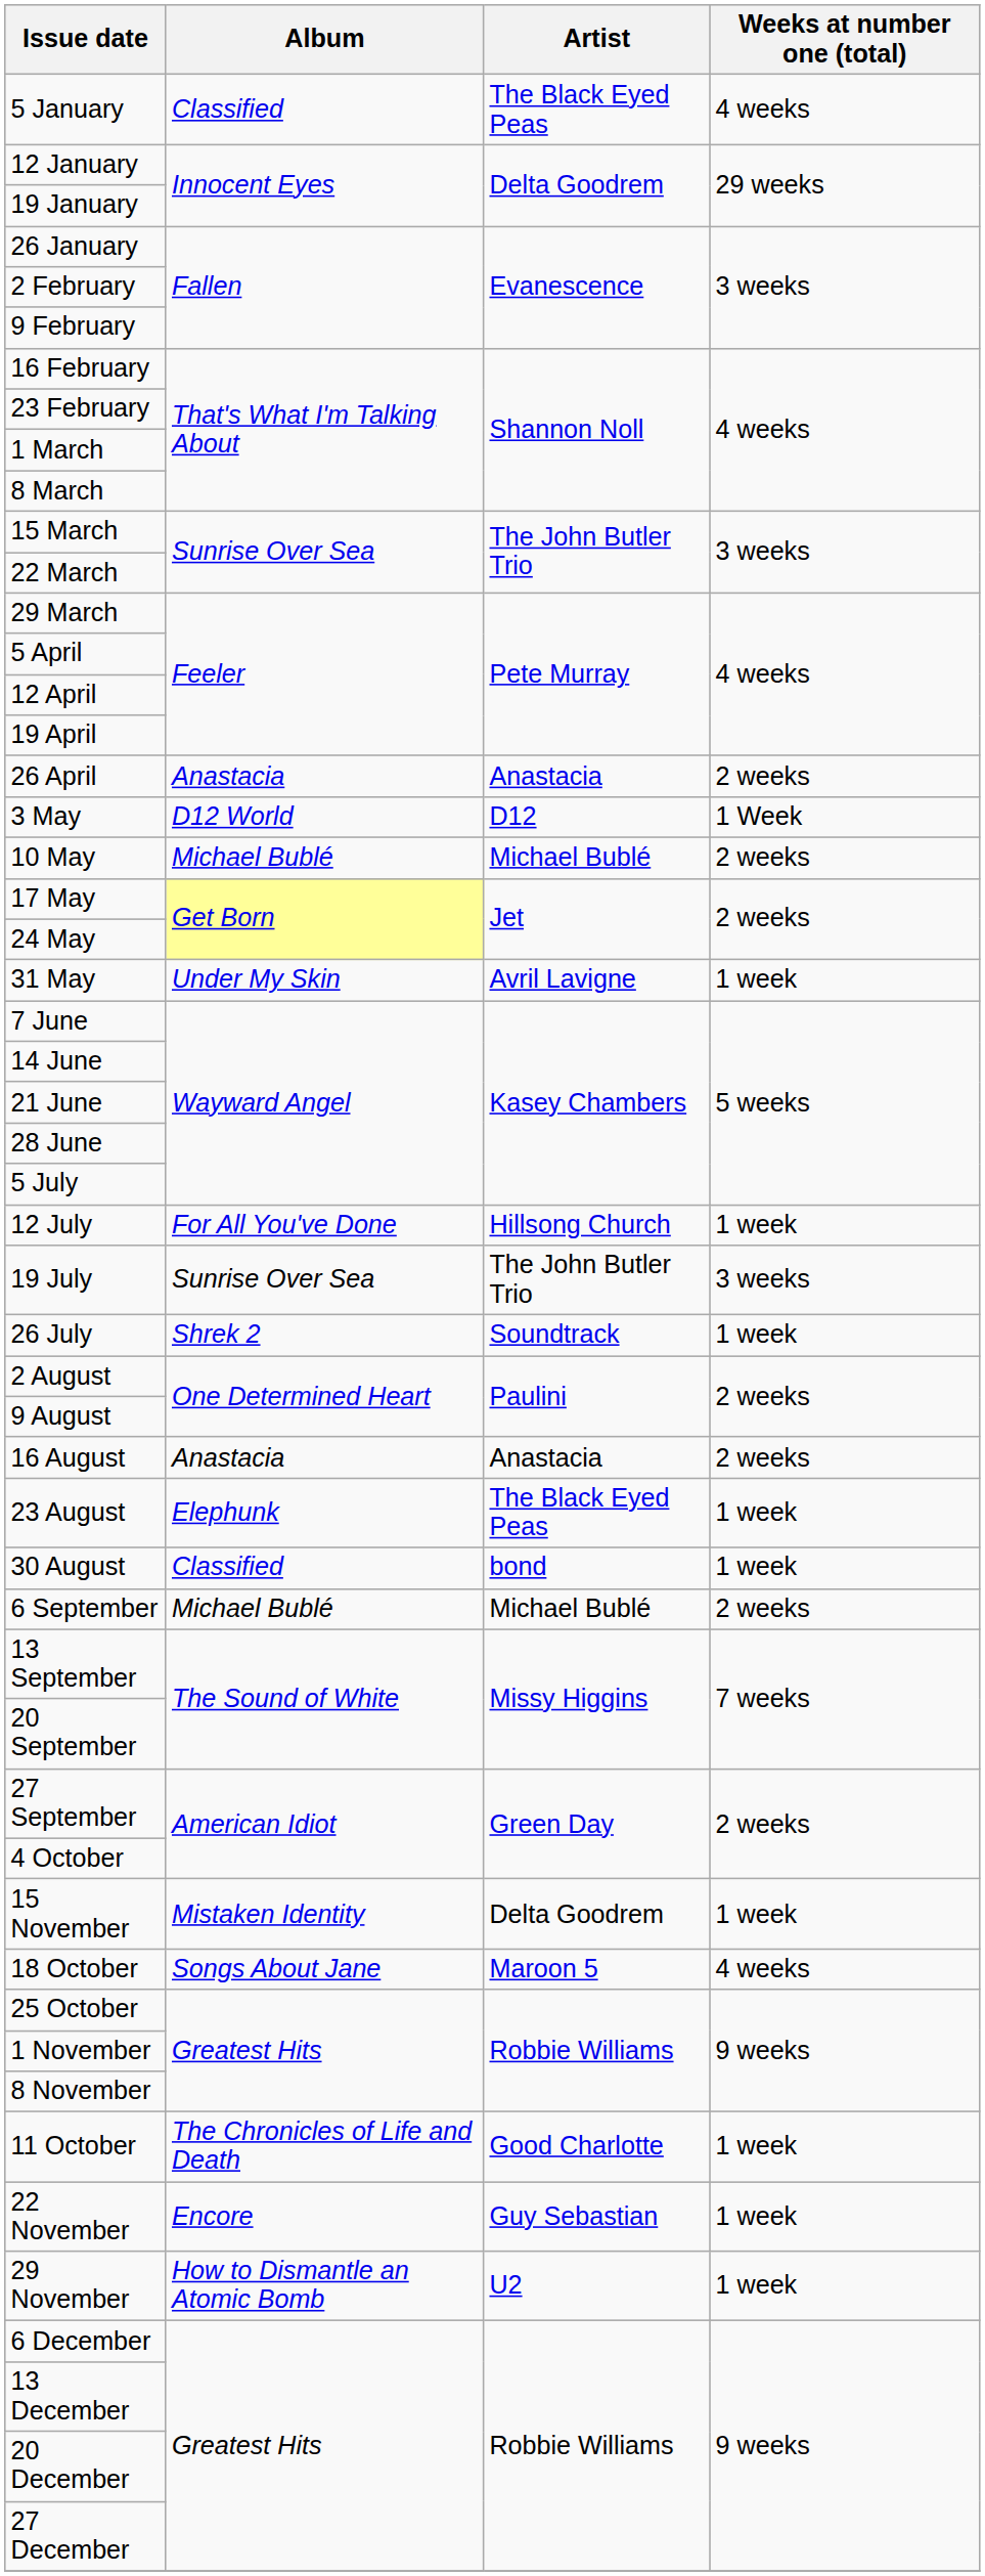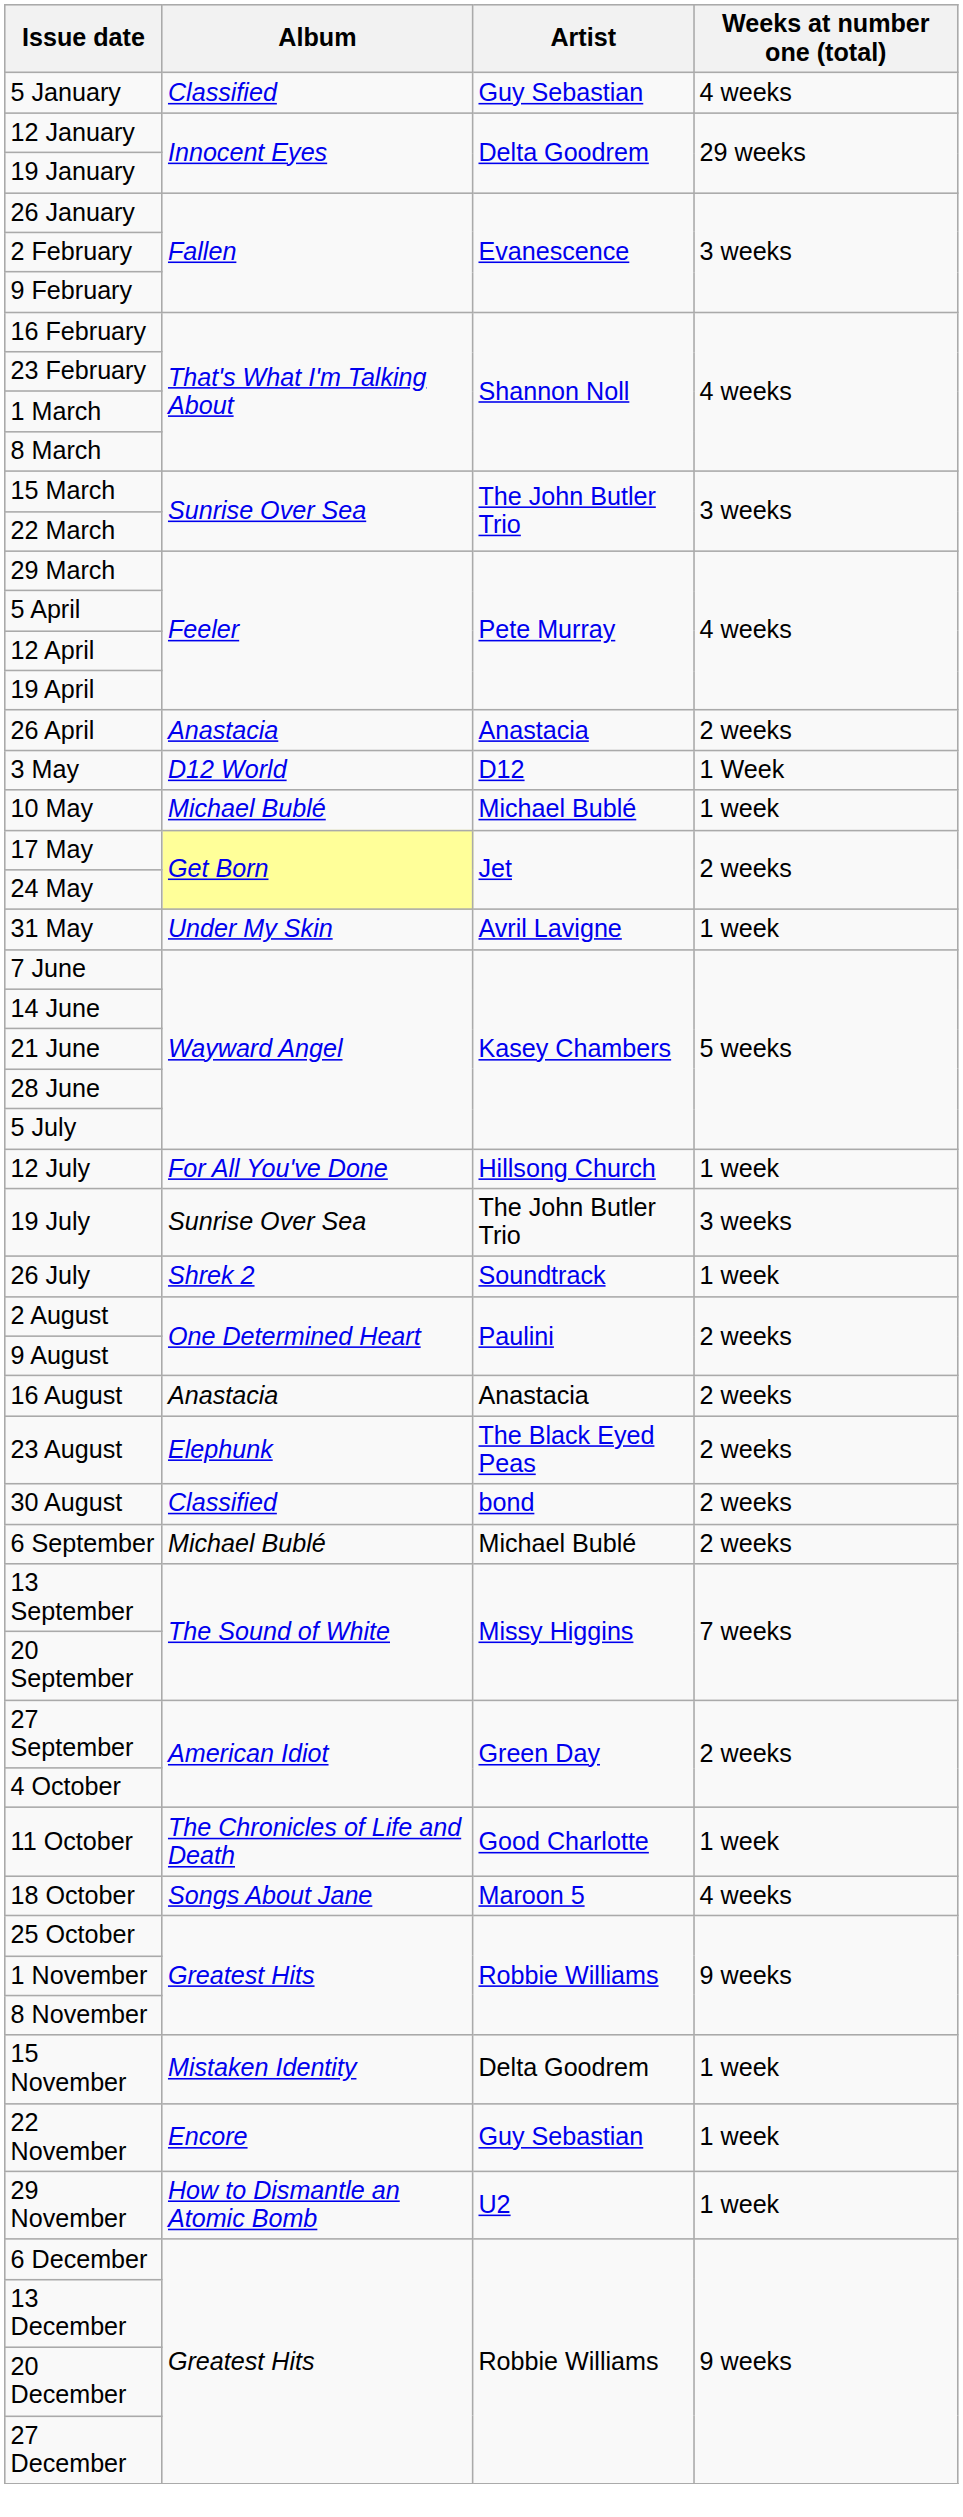5 January | Artist: The Black Eyed Peas -> Guy Sebastian
10 May | Weeks at number one (total): 2 weeks -> 1 week
23 August | Weeks at number one (total): 1 week -> 2 weeks
30 August | Weeks at number one (total): 1 week -> 2 weeks
rows swapped: 11 October <-> 15 November
